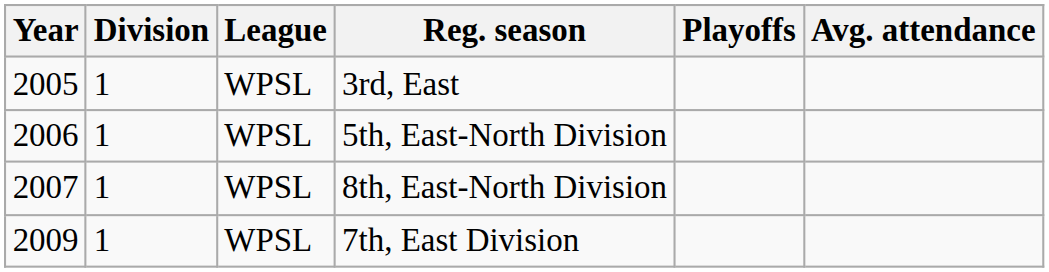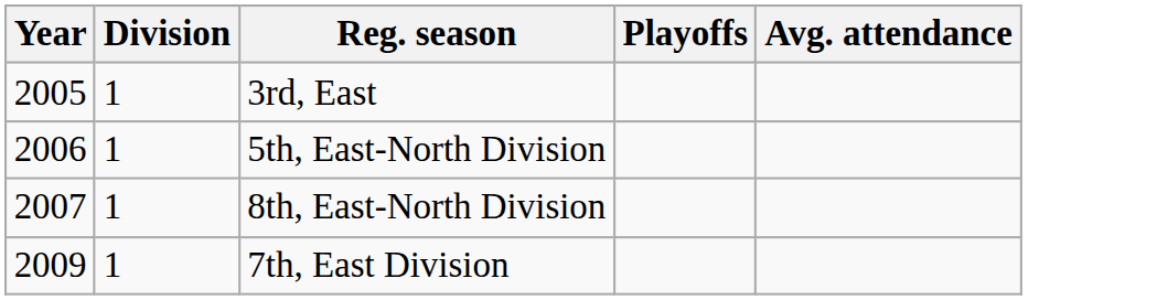- column: League | WPSL | WPSL | WPSL | WPSL
